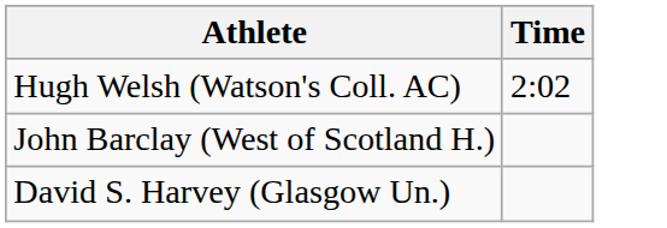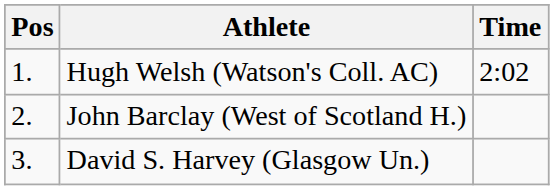+ column: Pos | 1. | 2. | 3.
